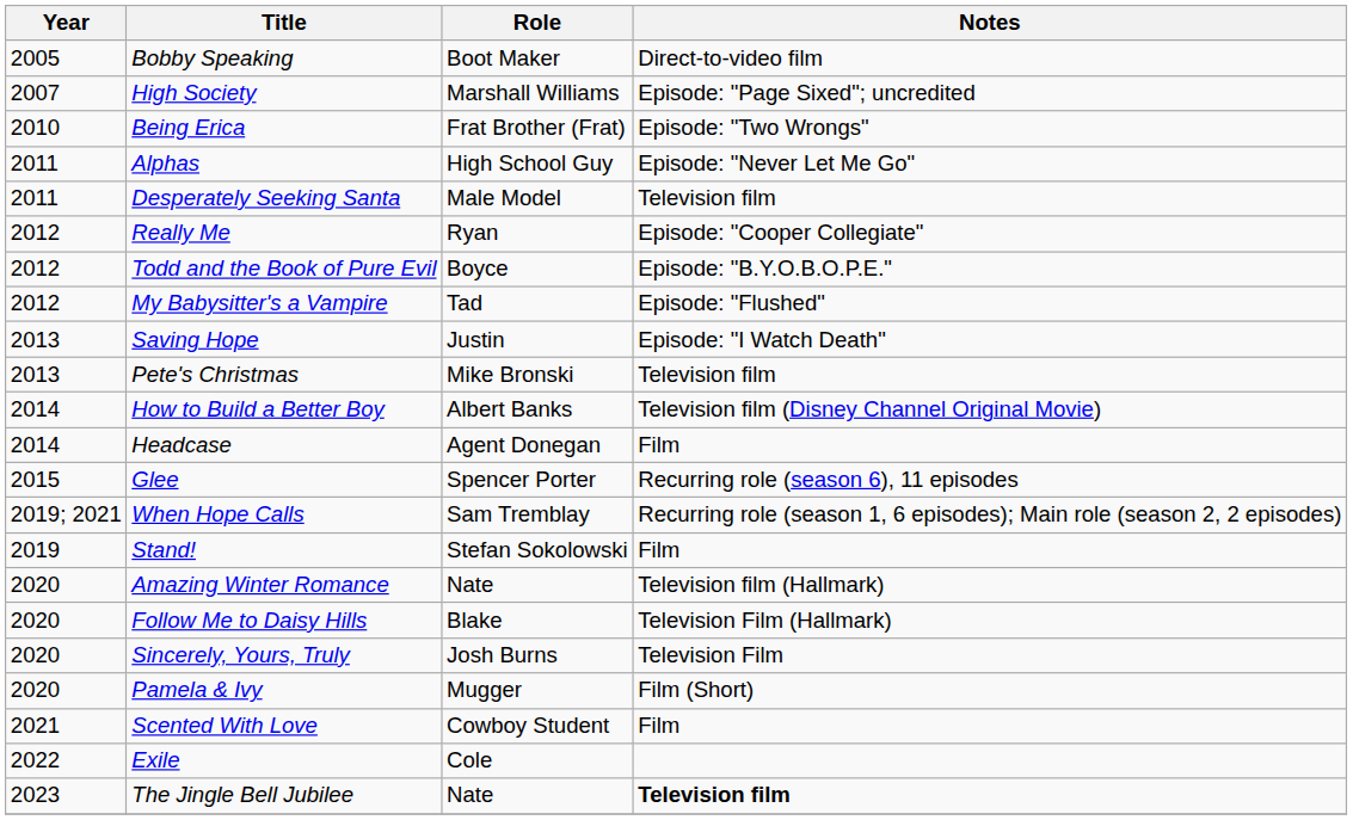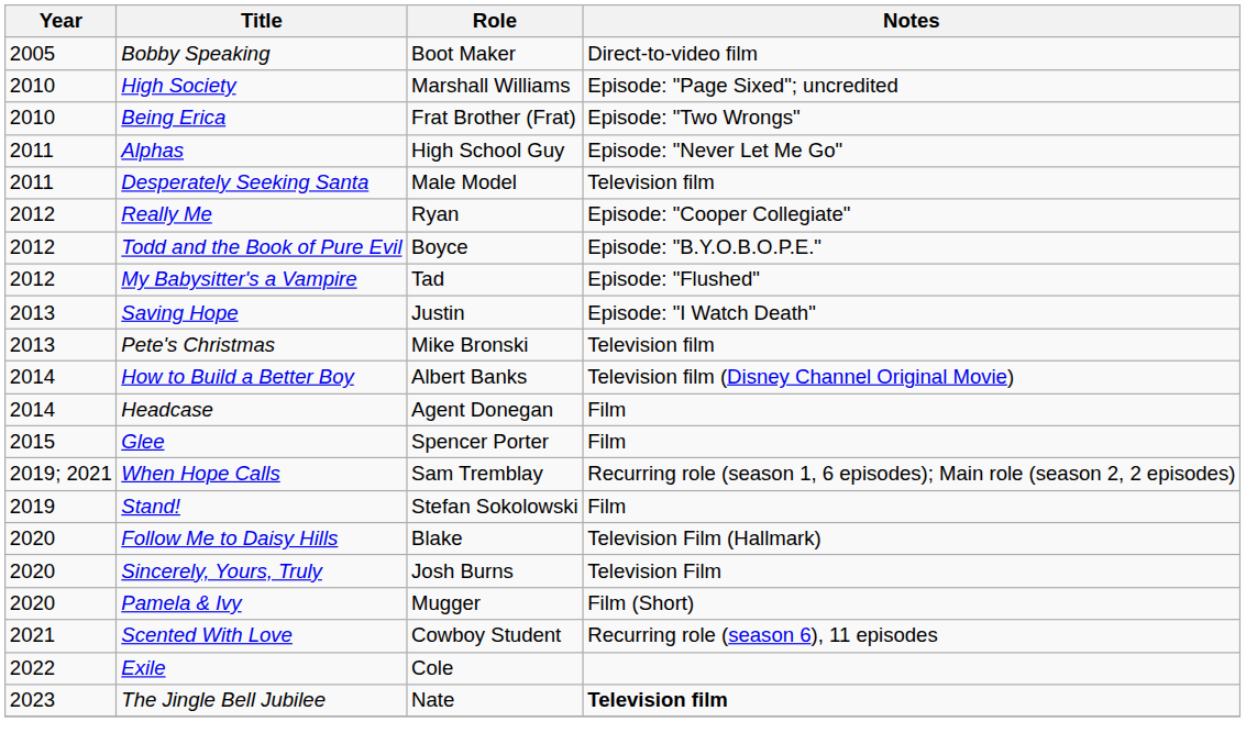High Society | Year: 2007 -> 2010
Glee | Notes: Recurring role (season 6), 11 episodes -> Film
- row: 2020 | Amazing Winter Romance | Nate | Television film (Hallmark)
Scented With Love | Notes: Film -> Recurring role (season 6), 11 episodes
